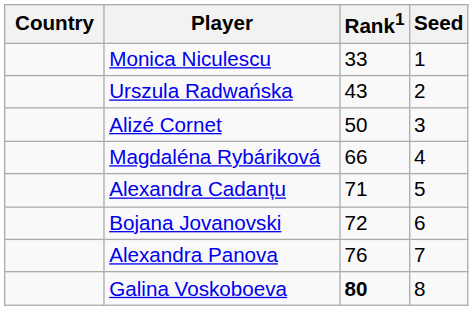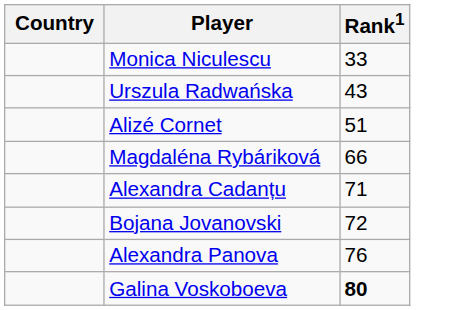- column: Seed | 1 | 2 | 3 | 4 | 5 | 6 | 7 | 8
Alizé Cornet | Rank1: 50 -> 51
